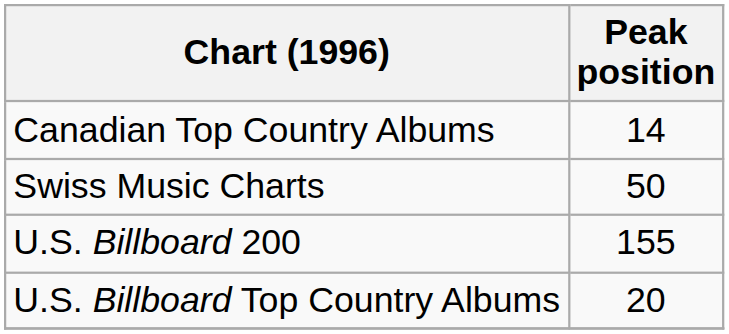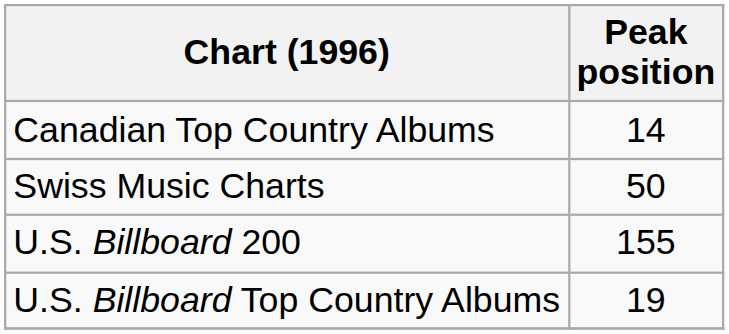U.S. Billboard Top Country Albums | Peak position: 20 -> 19
